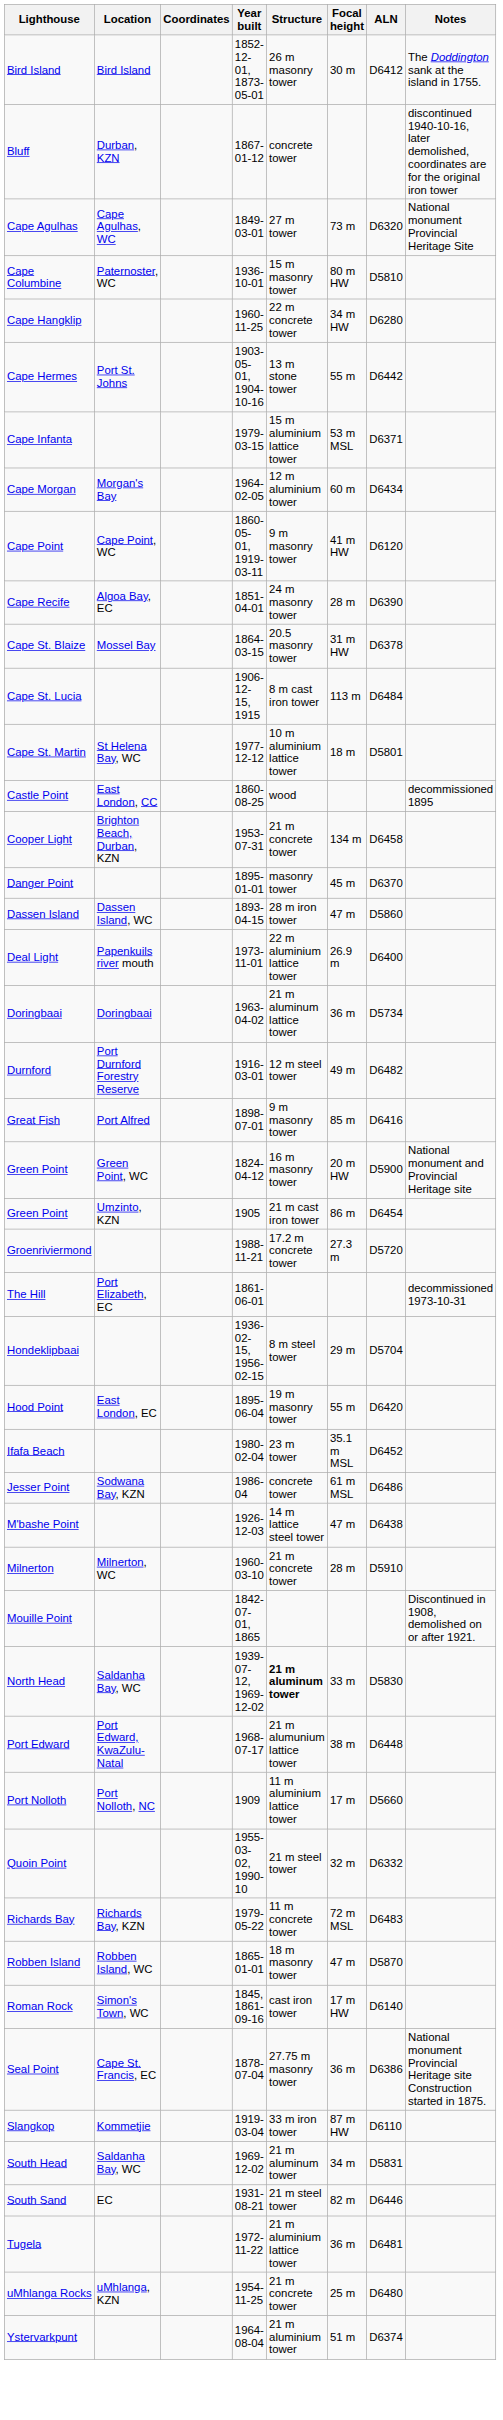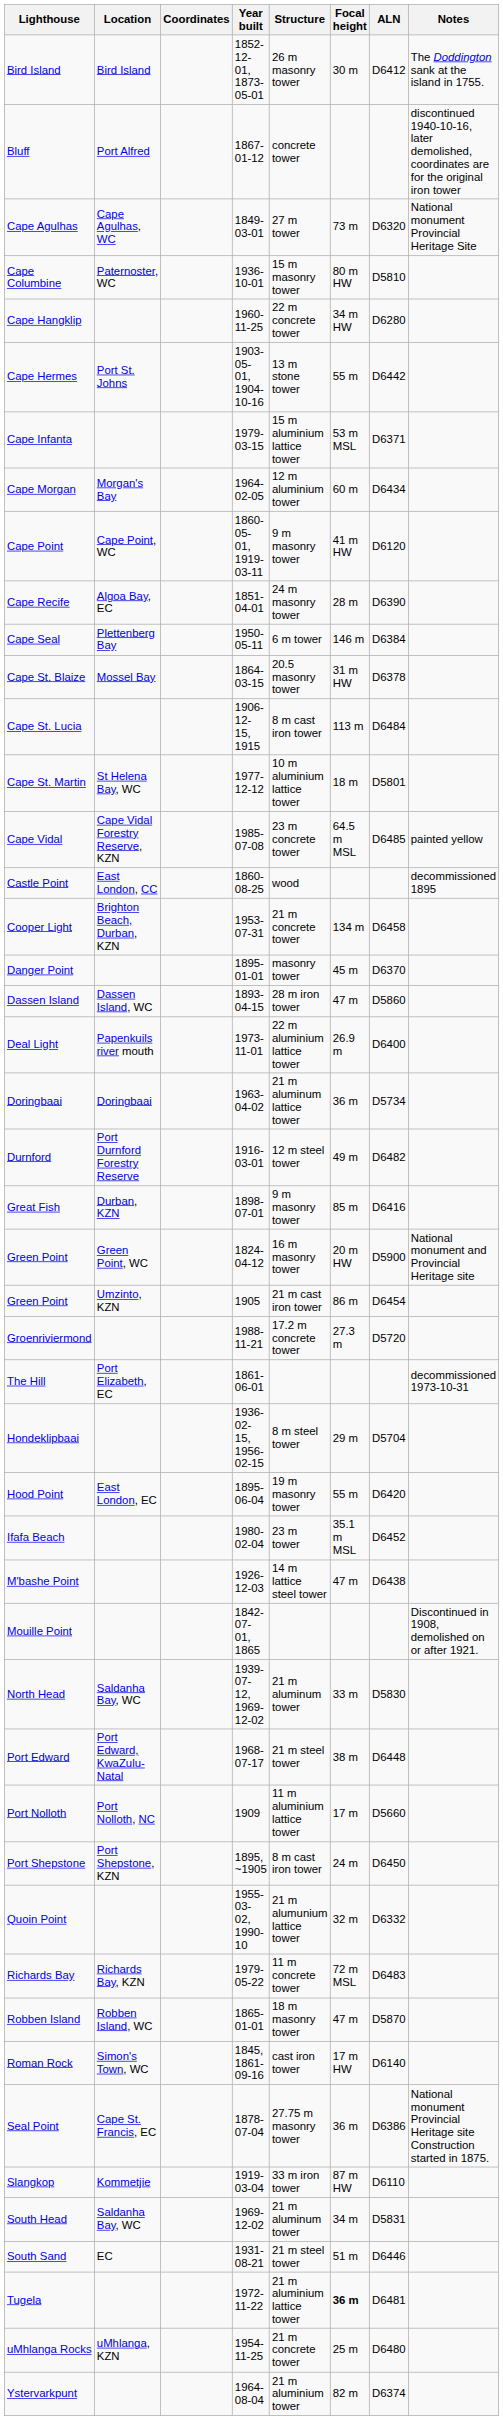Bluff | Location: Durban, KZN -> Port Alfred
+ row: Cape Seal | Plettenberg Bay | 1950-05-11 | 6 m tower | 146 m | D6384
+ row: Cape Vidal | Cape Vidal Forestry Reserve, KZN | 1985-07-08 | 23 m concrete tower | 64.5 m MSL | D6485 | painted yellow
Great Fish | Location: Port Alfred -> Durban, KZN
- row: Jesser Point | Sodwana Bay, KZN | 1986-04 | concrete tower | 61 m MSL | D6486
- row: Milnerton | Milnerton, WC | 1960-03-10 | 21 m concrete tower | 28 m | D5910
North Head | Structure: bold -> normal
Port Edward | Structure: 21 m alumunium lattice tower -> 21 m steel tower
+ row: Port Shepstone | Port Shepstone, KZN | 1895, ~1905 | 8 m cast iron tower | 24 m | D6450
Quoin Point | Structure: 21 m steel tower -> 21 m alumunium lattice tower
South Sand | Focal height: 82 m -> 51 m
Tugela | Focal height: normal -> bold
Ystervarkpunt | Focal height: 51 m -> 82 m
